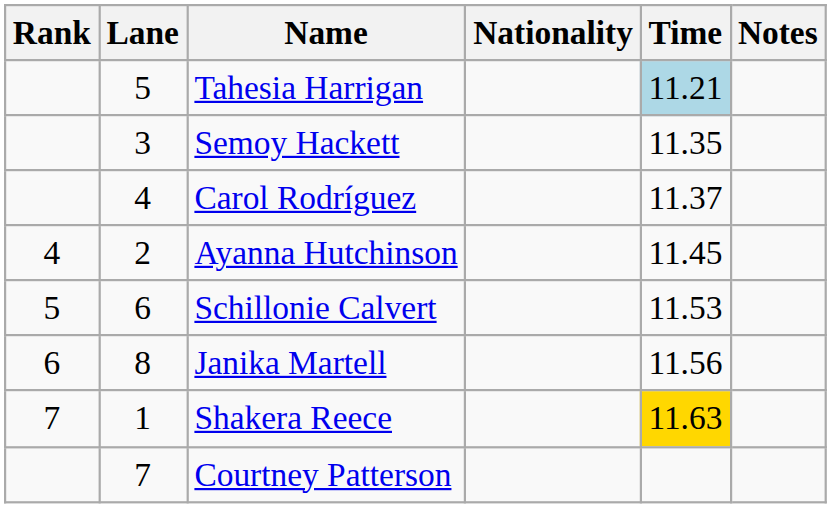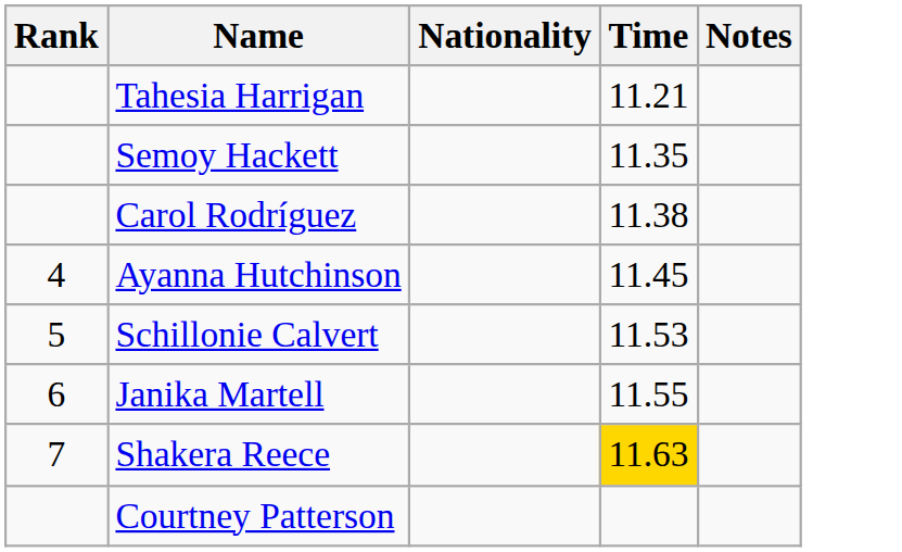- column: Lane | 5 | 3 | 4 | 2 | 6 | 8 | 1 | 7
Tahesia Harrigan | Time: lightblue background -> no background
Carol Rodríguez | Time: 11.37 -> 11.38
Janika Martell | Time: 11.56 -> 11.55
